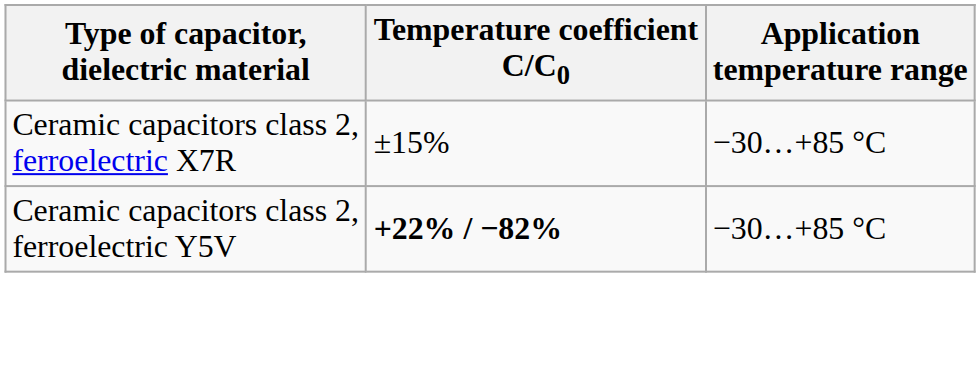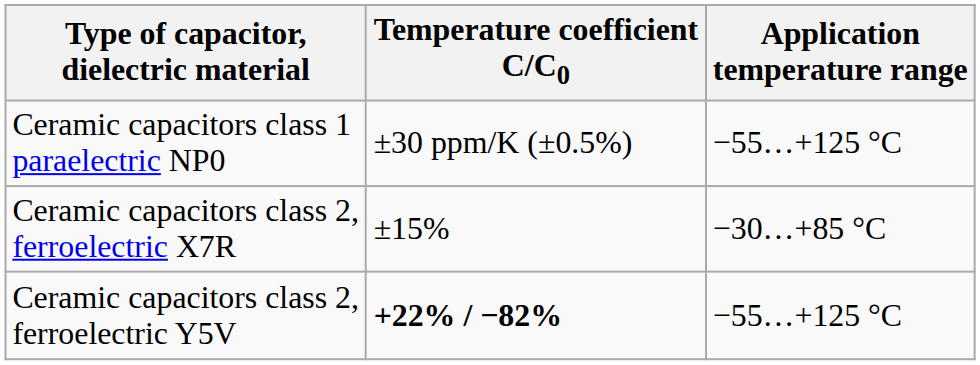+ row: Ceramic capacitors class 1 paraelectric NP0 | ±30 ppm/K (±0.5%) | −55…+125 °C
Ceramic capacitors class 2, ferroelectric Y5V | Application temperature range: −30…+85 °C -> −55…+125 °C
